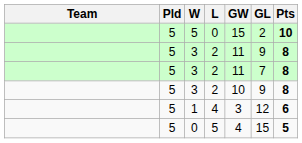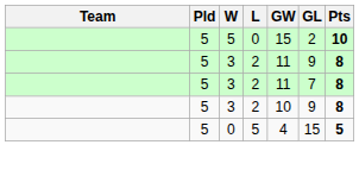- row: 5 | 1 | 4 | 3 | 12 | 6
